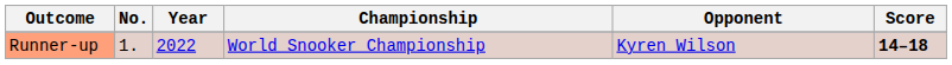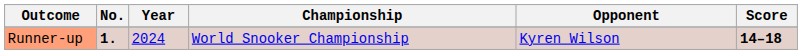Runner-up | No.: normal -> bold
Runner-up | Year: 2022 -> 2024
